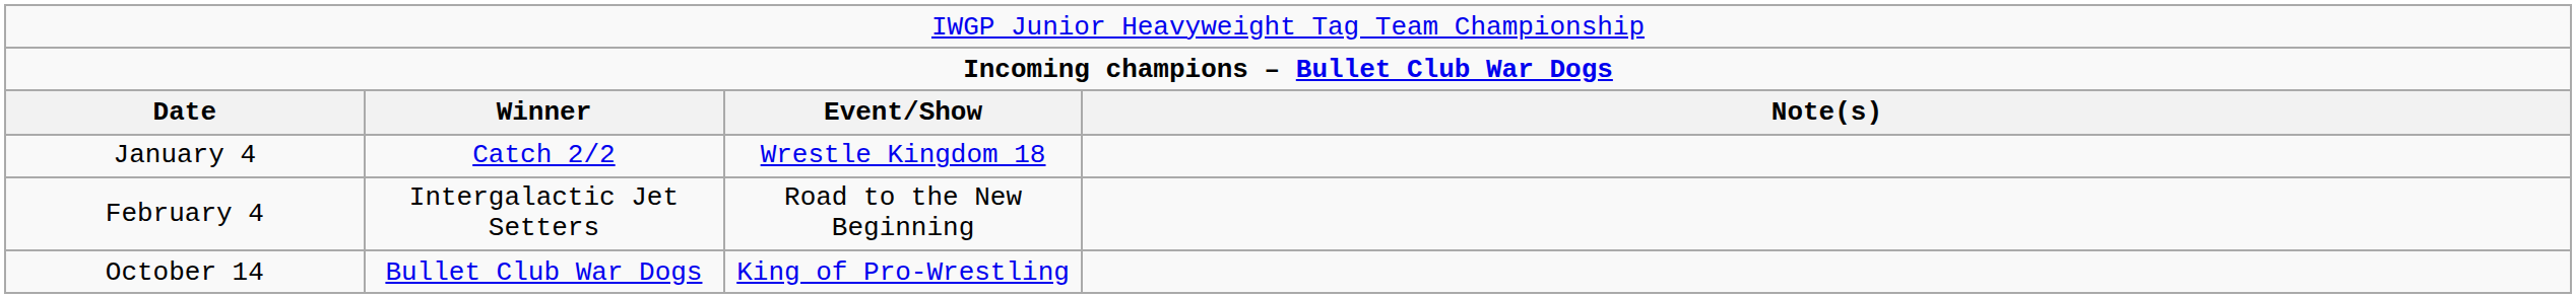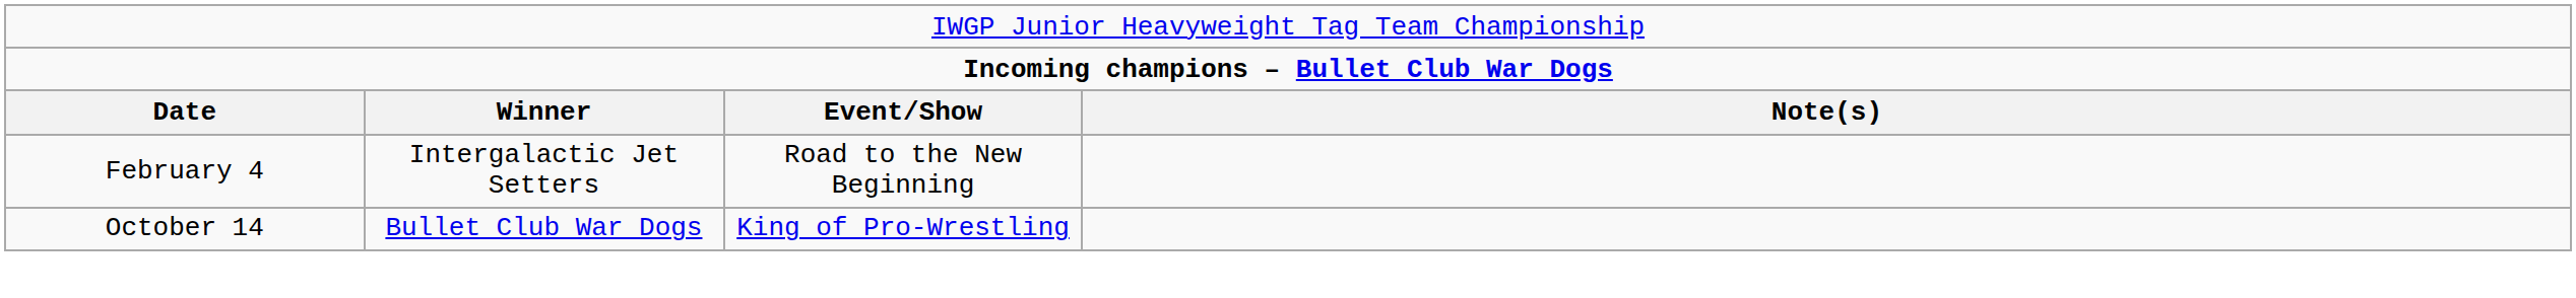- row: January 4 | Catch 2/2 | Wrestle Kingdom 18
